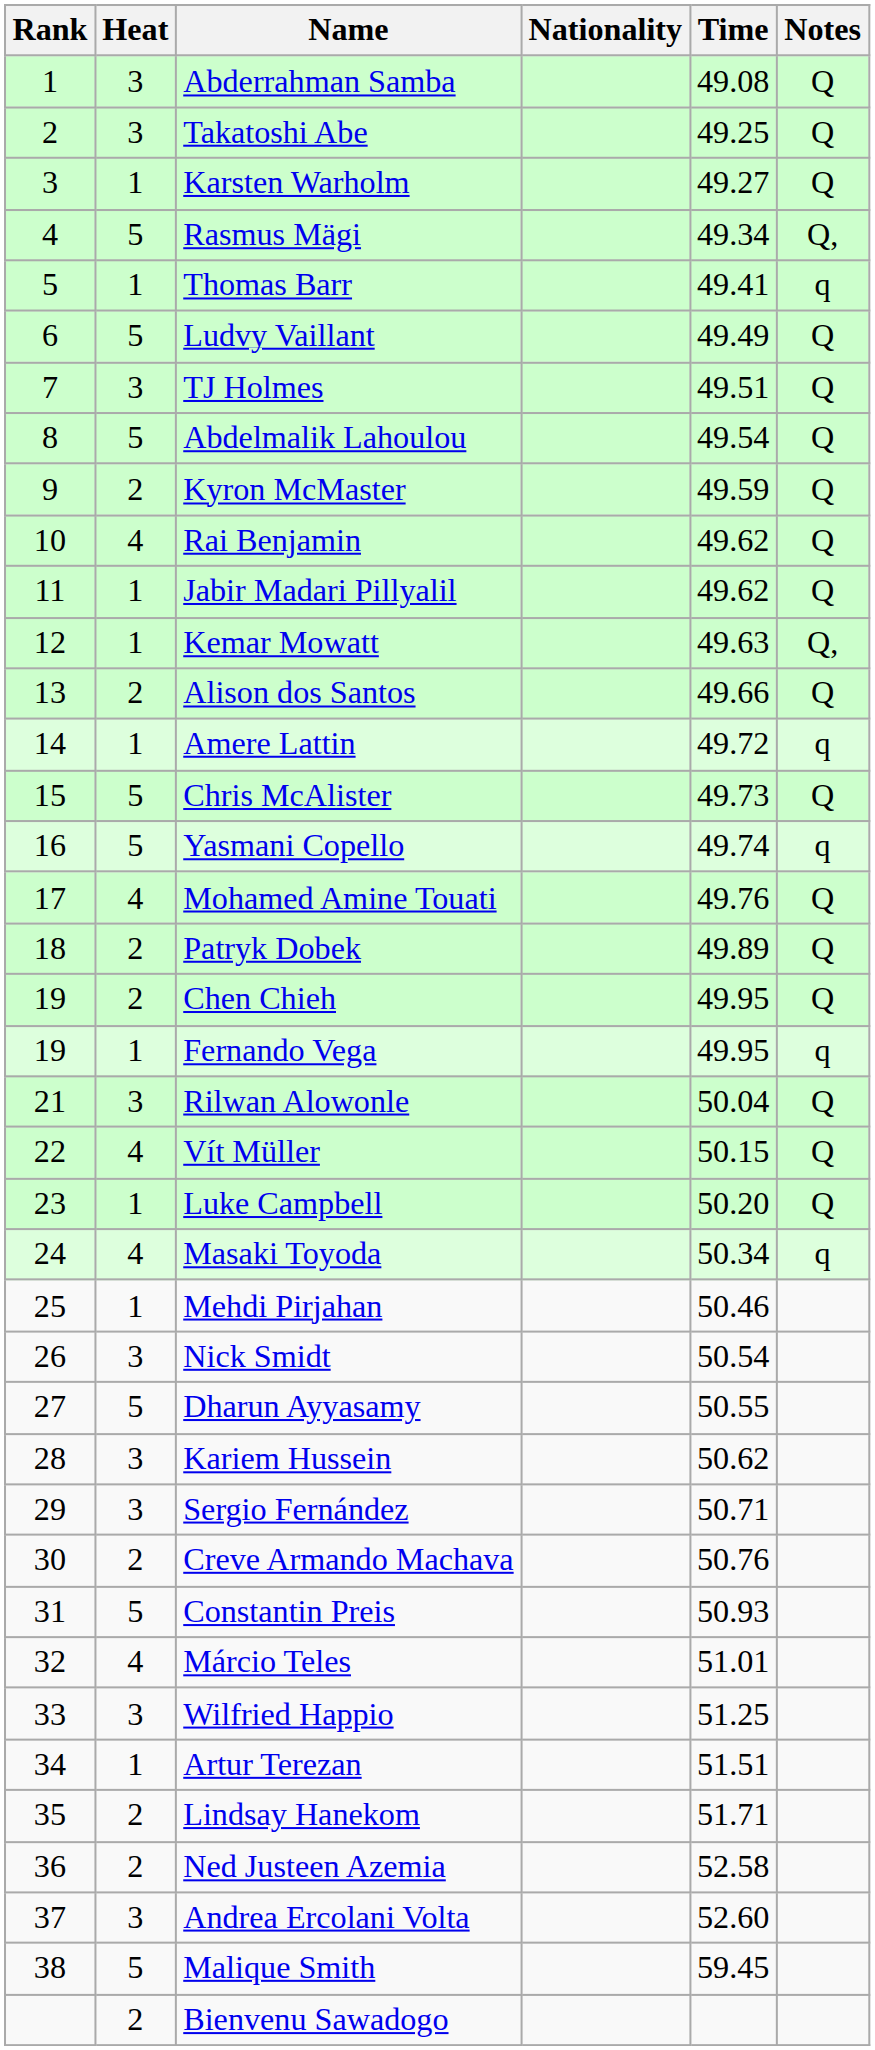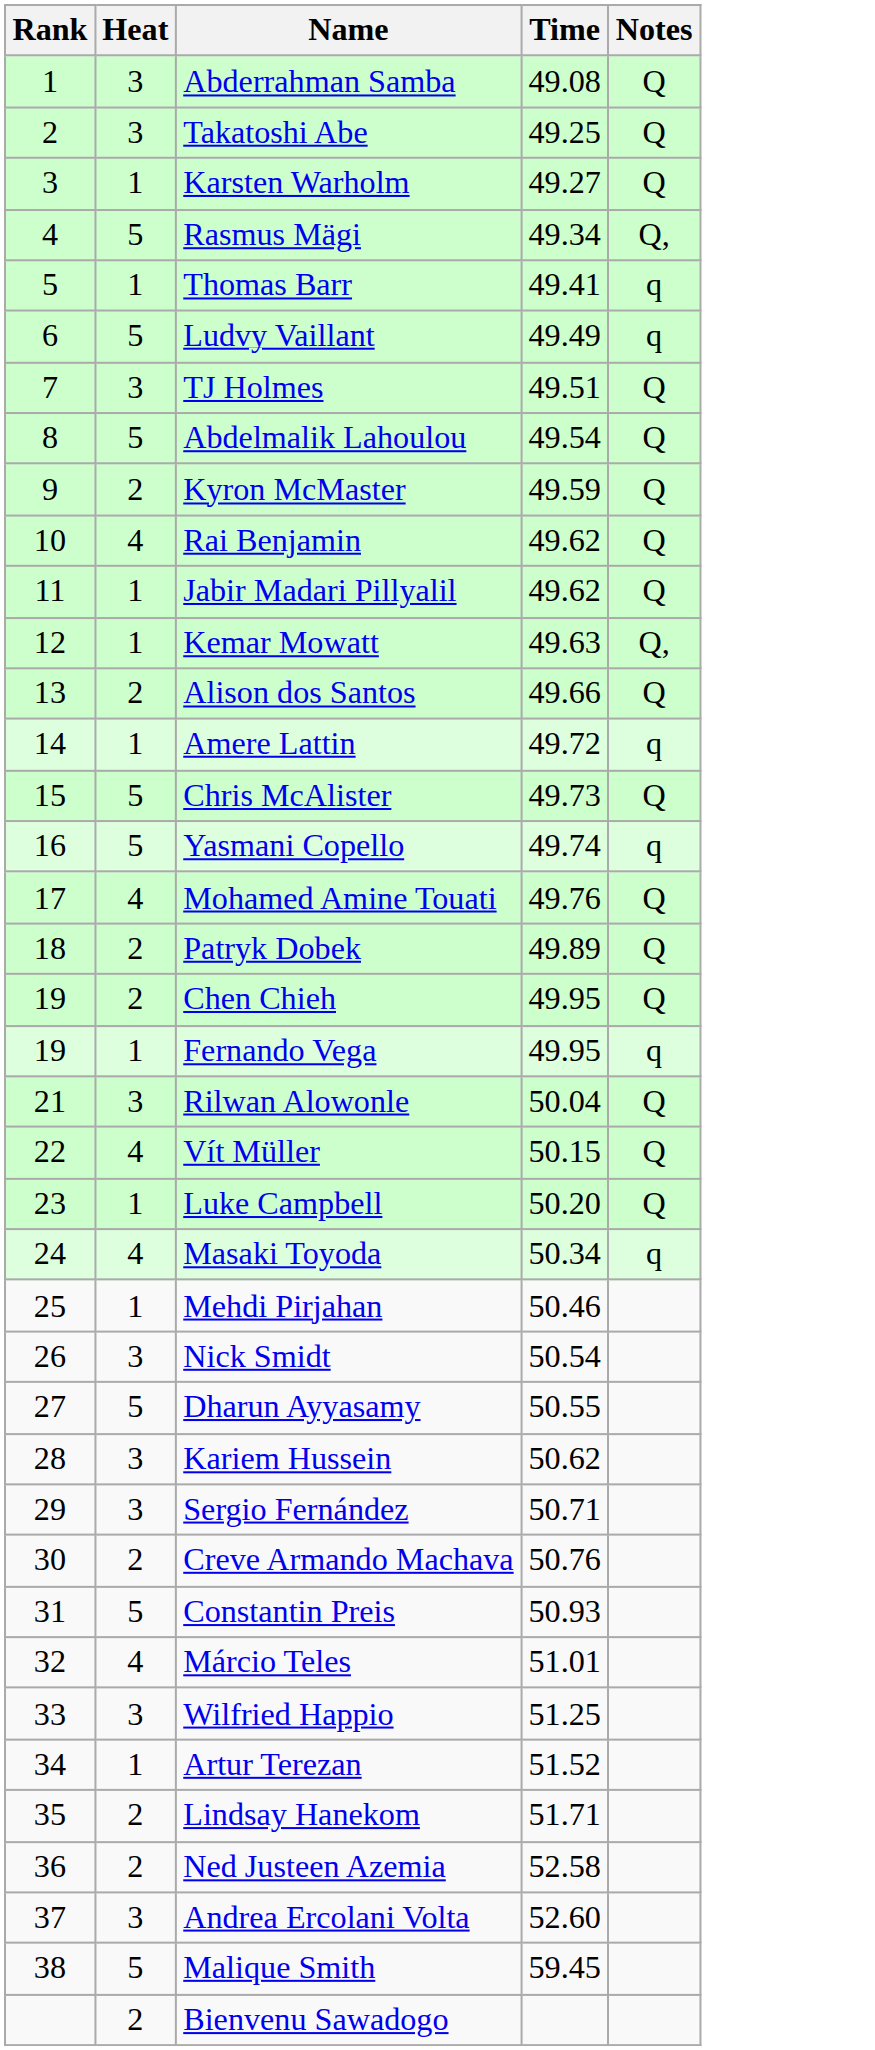- column: Nationality
Ludvy Vaillant | Notes: Q -> q
Artur Terezan | Time: 51.51 -> 51.52
